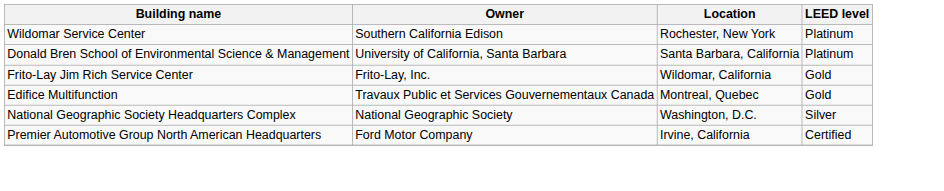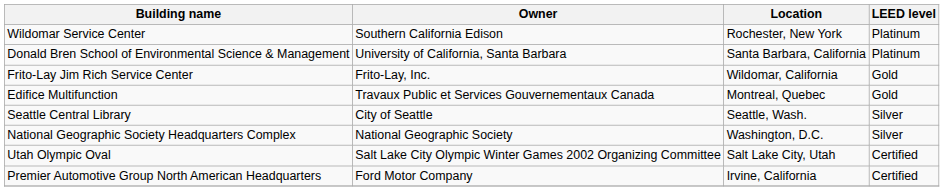+ row: Seattle Central Library | City of Seattle | Seattle, Wash. | Silver
+ row: Utah Olympic Oval | Salt Lake City Olympic Winter Games 2002 Organizing Committee | Salt Lake City, Utah | Certified
